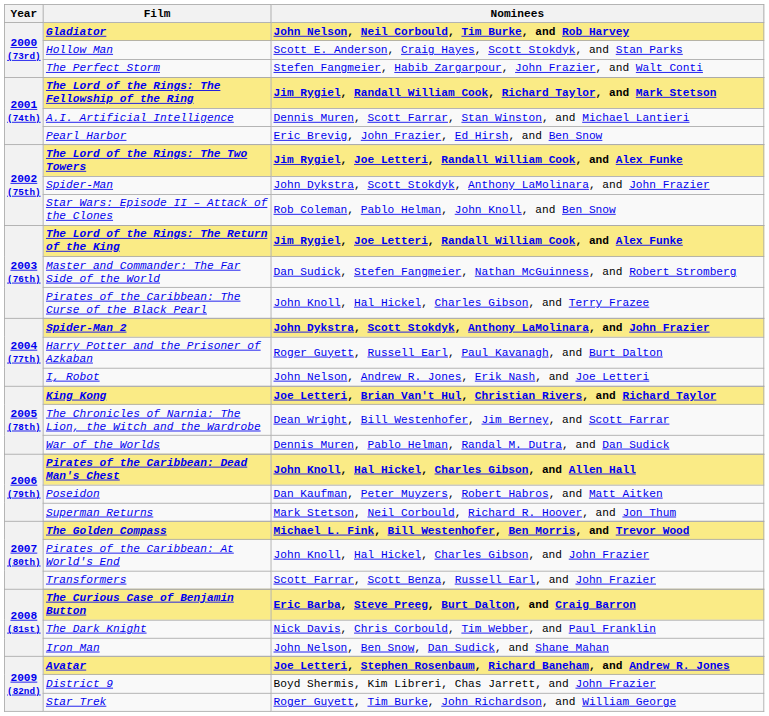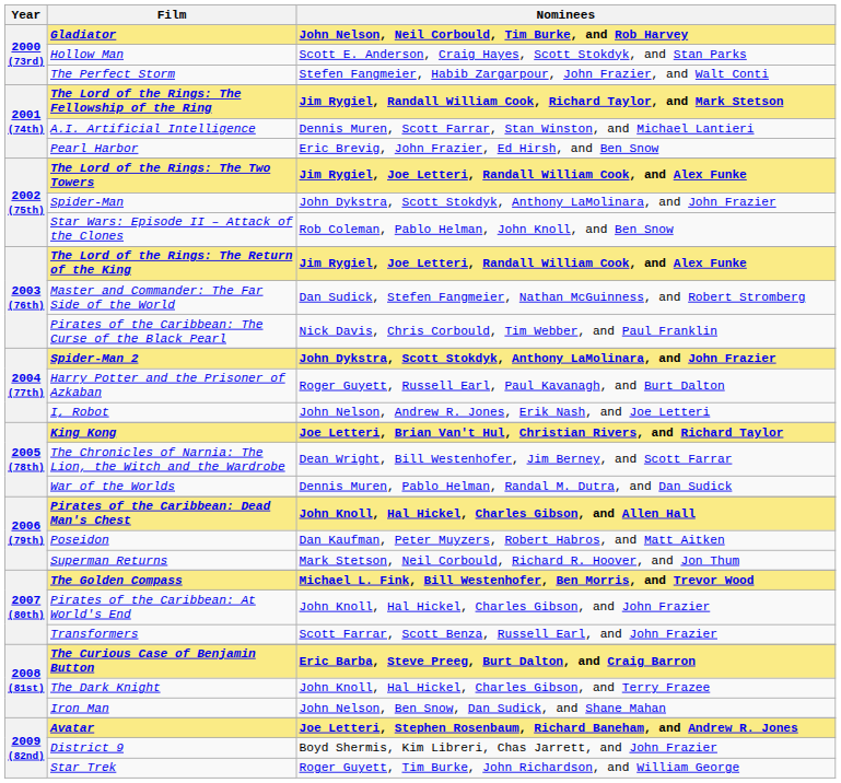Pirates of the Caribbean: The Curse of the Black Pearl | Nominees: John Knoll, Hal Hickel, Charles Gibson, and Terry Frazee -> Nick Davis, Chris Corbould, Tim Webber, and Paul Franklin
The Dark Knight | Nominees: Nick Davis, Chris Corbould, Tim Webber, and Paul Franklin -> John Knoll, Hal Hickel, Charles Gibson, and Terry Frazee
